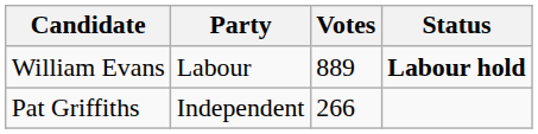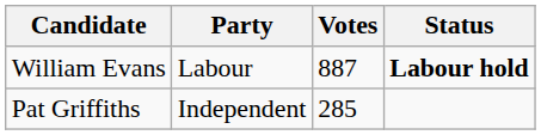William Evans | Votes: 889 -> 887
Pat Griffiths | Votes: 266 -> 285
